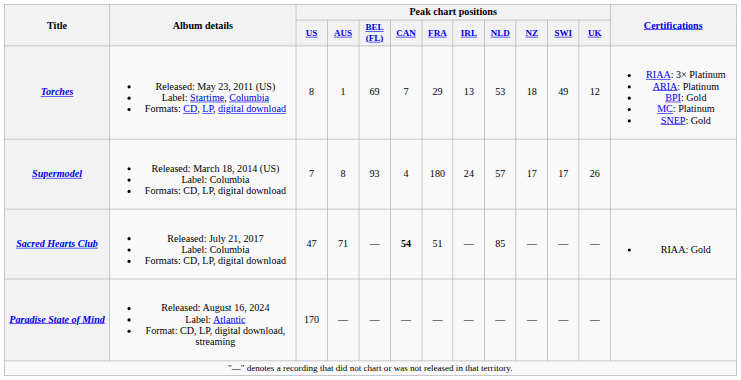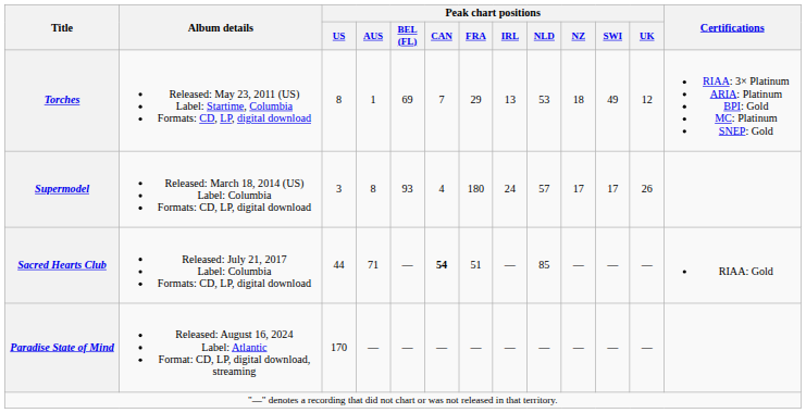Supermodel | Peak chart positions / US: 7 -> 3
Sacred Hearts Club | Peak chart positions / US: 47 -> 44
